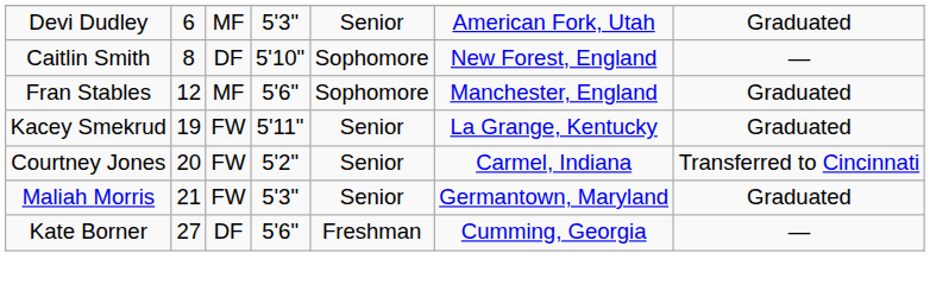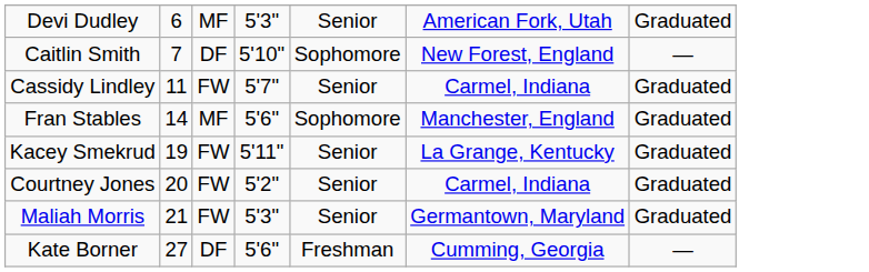Caitlin Smith | column 2: 8 -> 7
+ row: Cassidy Lindley | 11 | FW | 5'7" | Senior | Carmel, Indiana | Graduated
Fran Stables | column 2: 12 -> 14
Courtney Jones | column 7: Transferred to Cincinnati -> Graduated
